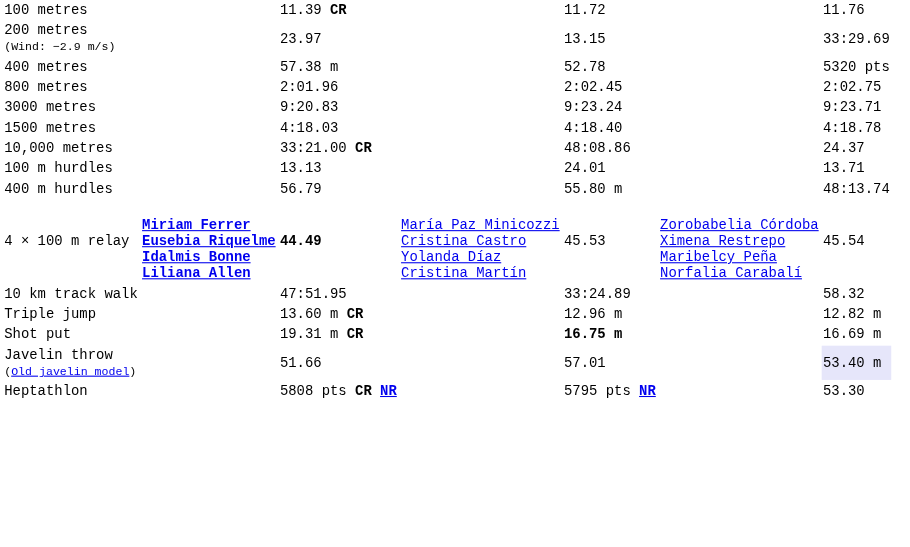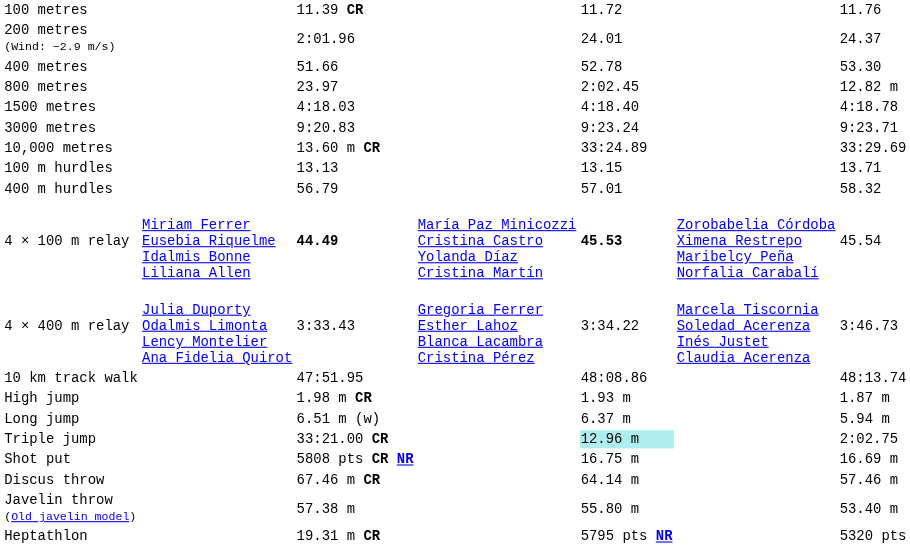200 metres (Wind: −2.9 m/s) | column 3: 23.97 -> 2:01.96
200 metres (Wind: −2.9 m/s) | column 5: 13.15 -> 24.01
200 metres (Wind: −2.9 m/s) | column 7: 33:29.69 -> 24.37
400 metres | column 3: 57.38 m -> 51.66
400 metres | column 7: 5320 pts -> 53.30
800 metres | column 3: 2:01.96 -> 23.97
800 metres | column 7: 2:02.75 -> 12.82 m
rows swapped: 1500 metres <-> 3000 metres
10,000 metres | column 3: 33:21.00 CR -> 13.60 m CR
10,000 metres | column 5: 48:08.86 -> 33:24.89
10,000 metres | column 7: 24.37 -> 33:29.69
100 m hurdles | column 5: 24.01 -> 13.15
400 m hurdles | column 5: 55.80 m -> 57.01
400 m hurdles | column 7: 48:13.74 -> 58.32
4 × 100 m relay | column 2: bold -> normal
4 × 100 m relay | column 5: normal -> bold
+ row: 4 × 400 m relay | Julia Duporty Odalmis Limonta Lency Montelier Ana Fidelia Quirot | 3:33.43 | Gregoria Ferrer Esther Lahoz Blanca Lacambra Cristina Pérez | 3:34.22 | Marcela Tiscornia Soledad Acerenza Inés Justet Claudia Acerenza | 3:46.73
10 km track walk | column 5: 33:24.89 -> 48:08.86
10 km track walk | column 7: 58.32 -> 48:13.74
+ row: High jump | 1.98 m CR | 1.93 m | 1.87 m
+ row: Long jump | 6.51 m (w) | 6.37 m | 5.94 m
Triple jump | column 3: 13.60 m CR -> 33:21.00 CR
Triple jump | column 5: no background -> paleturquoise background
Triple jump | column 7: 12.82 m -> 2:02.75
Shot put | column 3: 19.31 m CR -> 5808 pts CR NR
Shot put | column 5: bold -> normal
+ row: Discus throw | 67.46 m CR | 64.14 m | 57.46 m
Javelin throw (Old javelin model) | column 3: 51.66 -> 57.38 m
Javelin throw (Old javelin model) | column 5: 57.01 -> 55.80 m
Javelin throw (Old javelin model) | column 7: lavender background -> no background
Heptathlon | column 3: 5808 pts CR NR -> 19.31 m CR
Heptathlon | column 7: 53.30 -> 5320 pts
